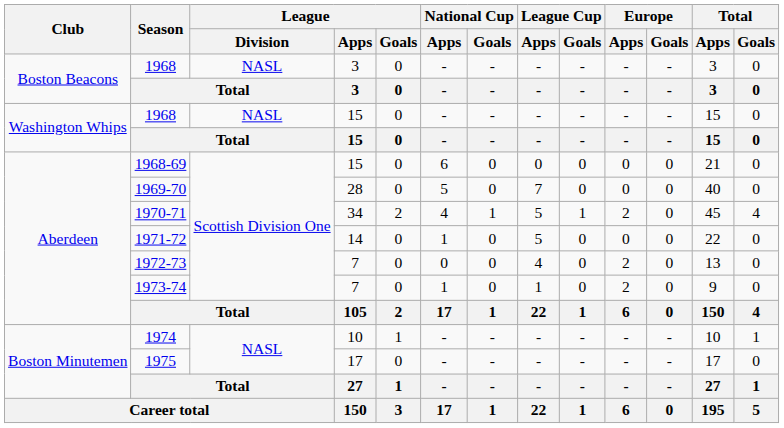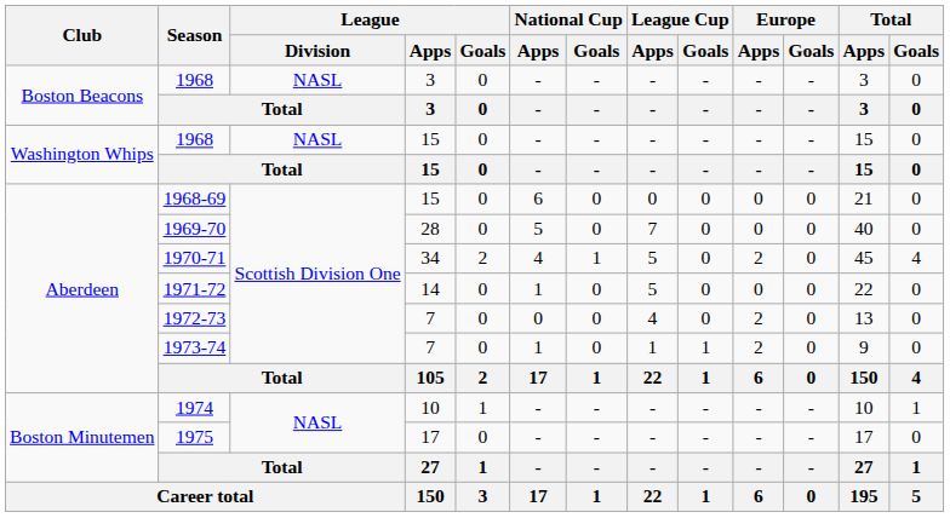1970-71 | League Cup / Goals: 1 -> 0
1973-74 | League Cup / Goals: 0 -> 1
